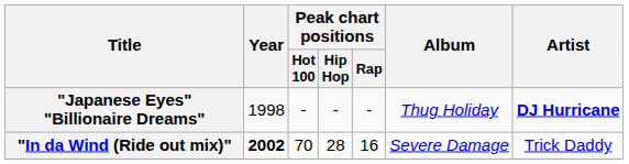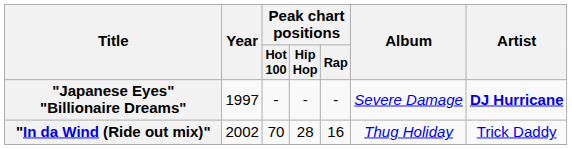"Japanese Eyes" "Billionaire Dreams" | Year: 1998 -> 1997
"Japanese Eyes" "Billionaire Dreams" | Album: Thug Holiday -> Severe Damage
"In da Wind (Ride out mix)" | Year: bold -> normal
"In da Wind (Ride out mix)" | Album: Severe Damage -> Thug Holiday
